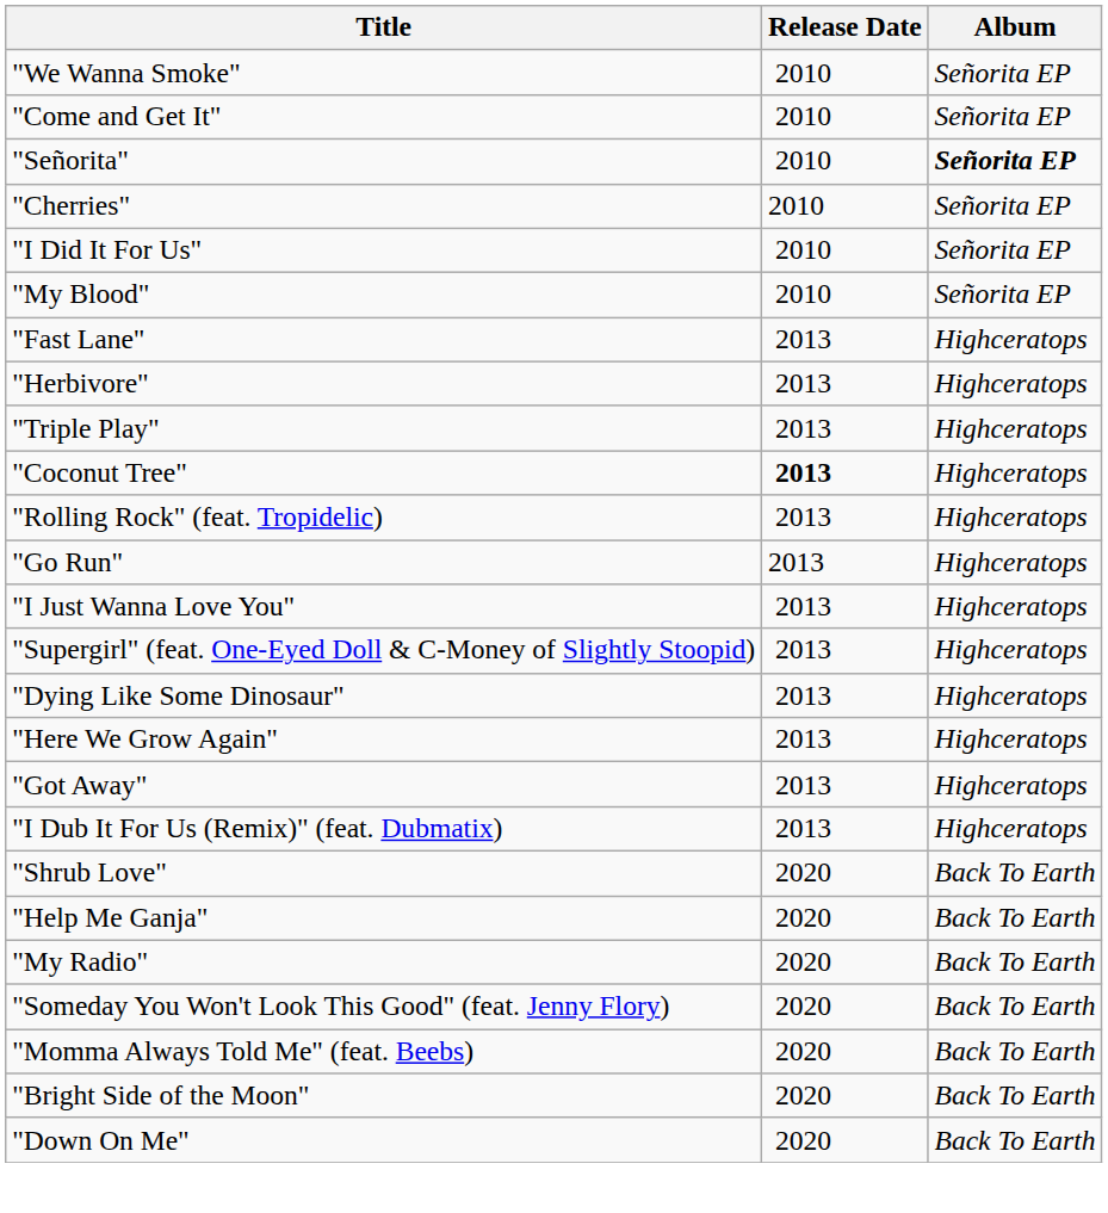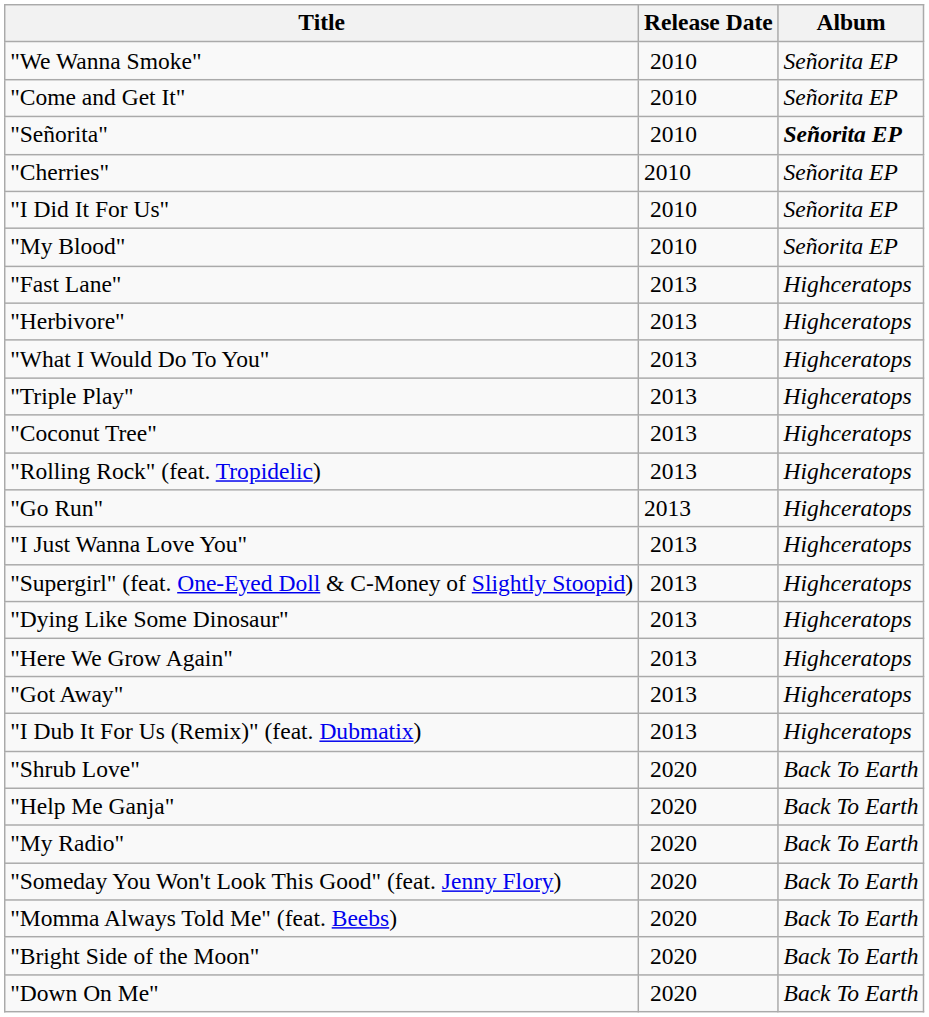+ row: "What I Would Do To You" | 2013 | Highceratops
"Coconut Tree" | Release Date: bold -> normal
